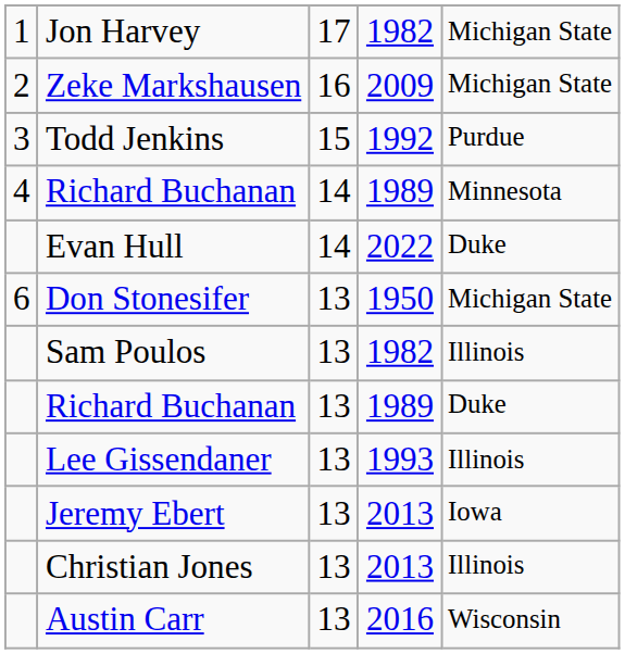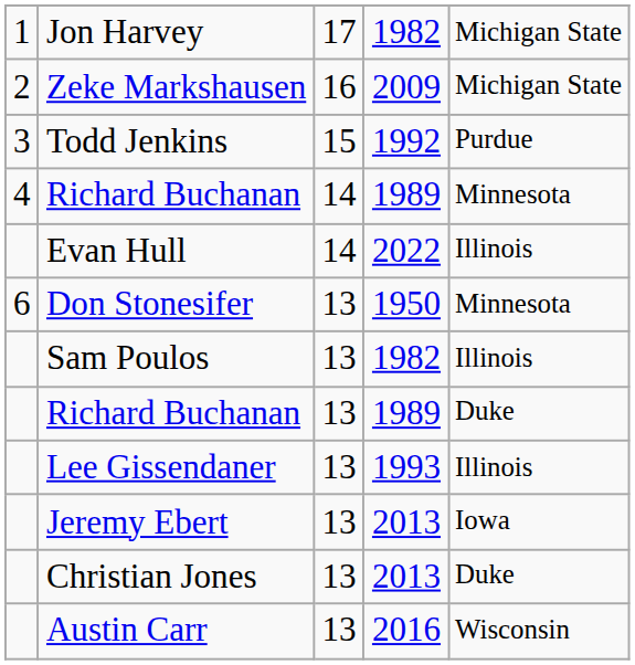Evan Hull | column 5: Duke -> Illinois
Don Stonesifer | column 5: Michigan State -> Minnesota
Christian Jones | column 5: Illinois -> Duke
